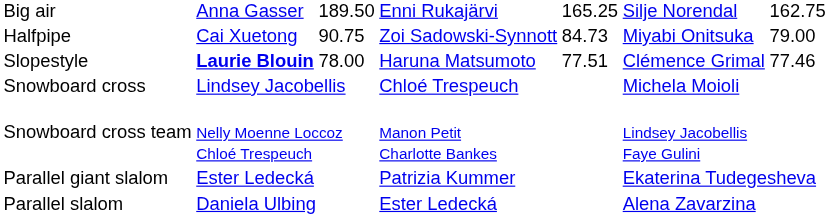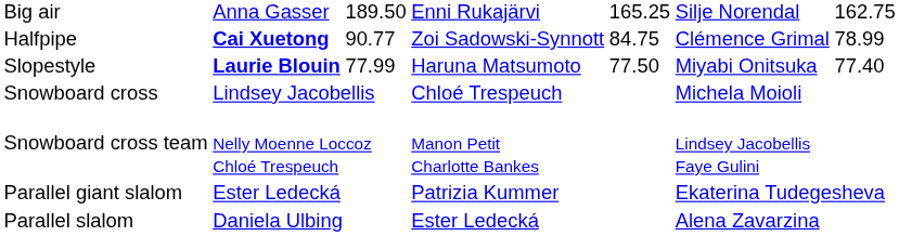Halfpipe | column 2: normal -> bold
Halfpipe | column 3: 90.75 -> 90.77
Halfpipe | column 5: 84.73 -> 84.75
Halfpipe | column 6: Miyabi Onitsuka -> Clémence Grimal
Halfpipe | column 7: 79.00 -> 78.99
Slopestyle | column 3: 78.00 -> 77.99
Slopestyle | column 5: 77.51 -> 77.50
Slopestyle | column 6: Clémence Grimal -> Miyabi Onitsuka
Slopestyle | column 7: 77.46 -> 77.40
